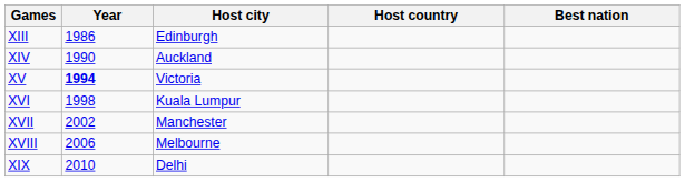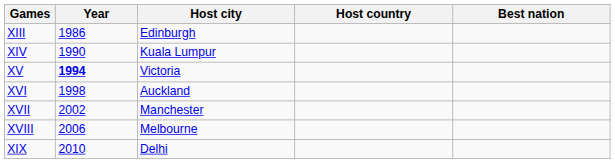XIV | Host city: Auckland -> Kuala Lumpur
XVI | Host city: Kuala Lumpur -> Auckland
